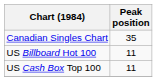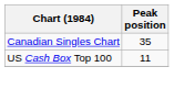- row: US Billboard Hot 100 | 11
